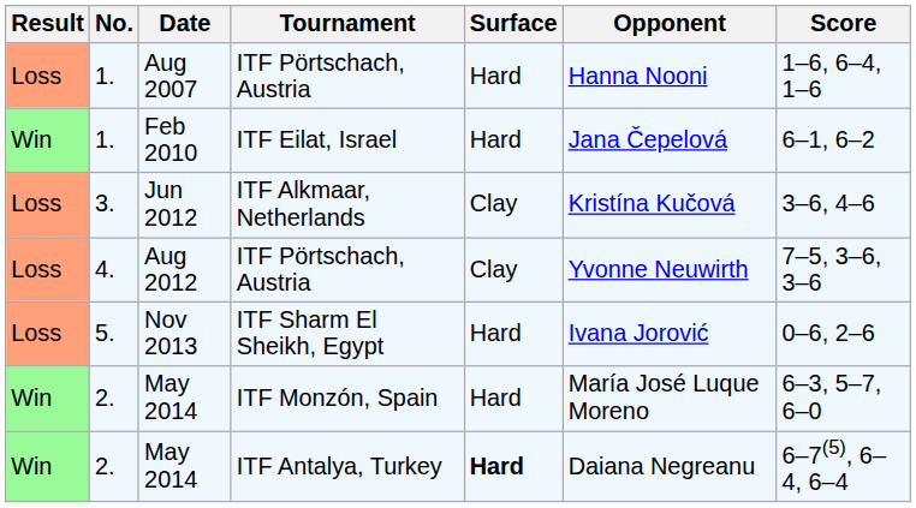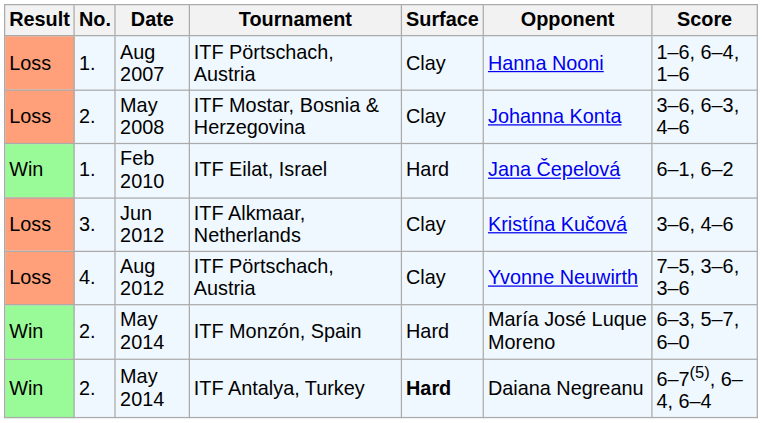Aug 2007 | Surface: Hard -> Clay
+ row: Loss | 2. | May 2008 | ITF Mostar, Bosnia & Herzegovina | Clay | Johanna Konta | 3–6, 6–3, 4–6
- row: Loss | 5. | Nov 2013 | ITF Sharm El Sheikh, Egypt | Hard | Ivana Jorović | 0–6, 2–6
